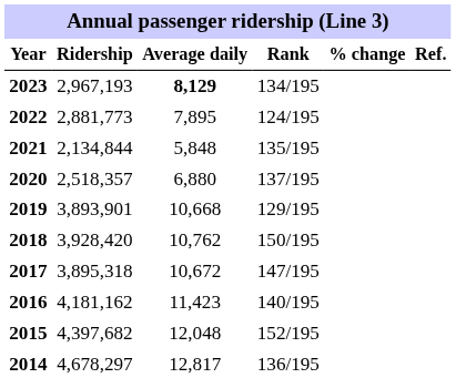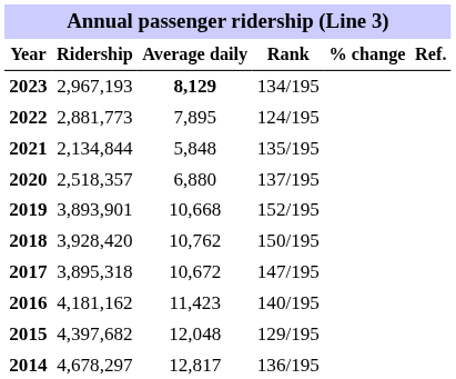2019 | Rank: 129/195 -> 152/195
2015 | Rank: 152/195 -> 129/195
